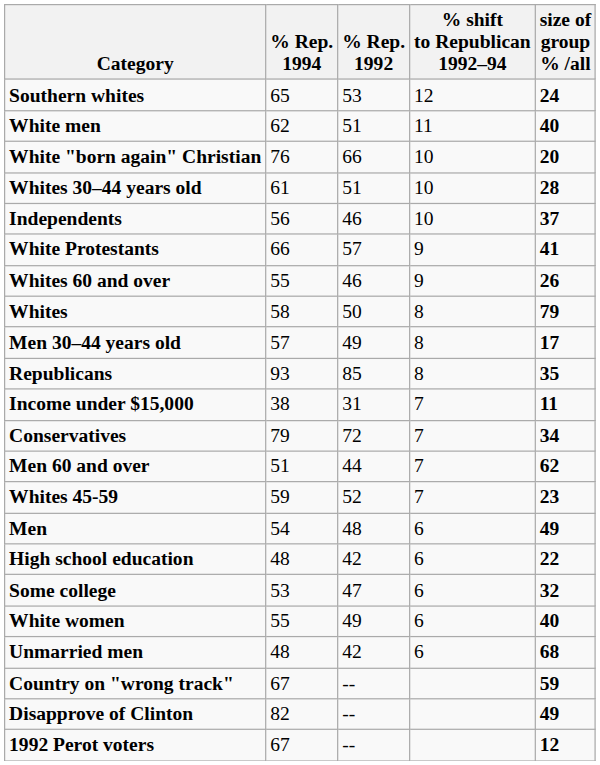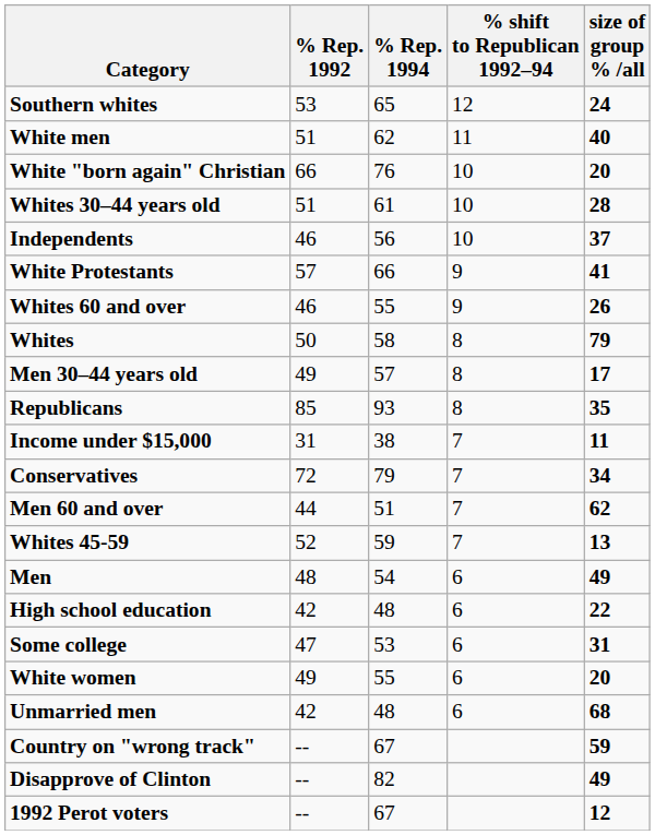columns swapped: % Rep. 1992 <-> % Rep. 1994
Whites 45-59 | size of group % /all: 23 -> 13
Some college | size of group % /all: 32 -> 31
White women | size of group % /all: 40 -> 20
